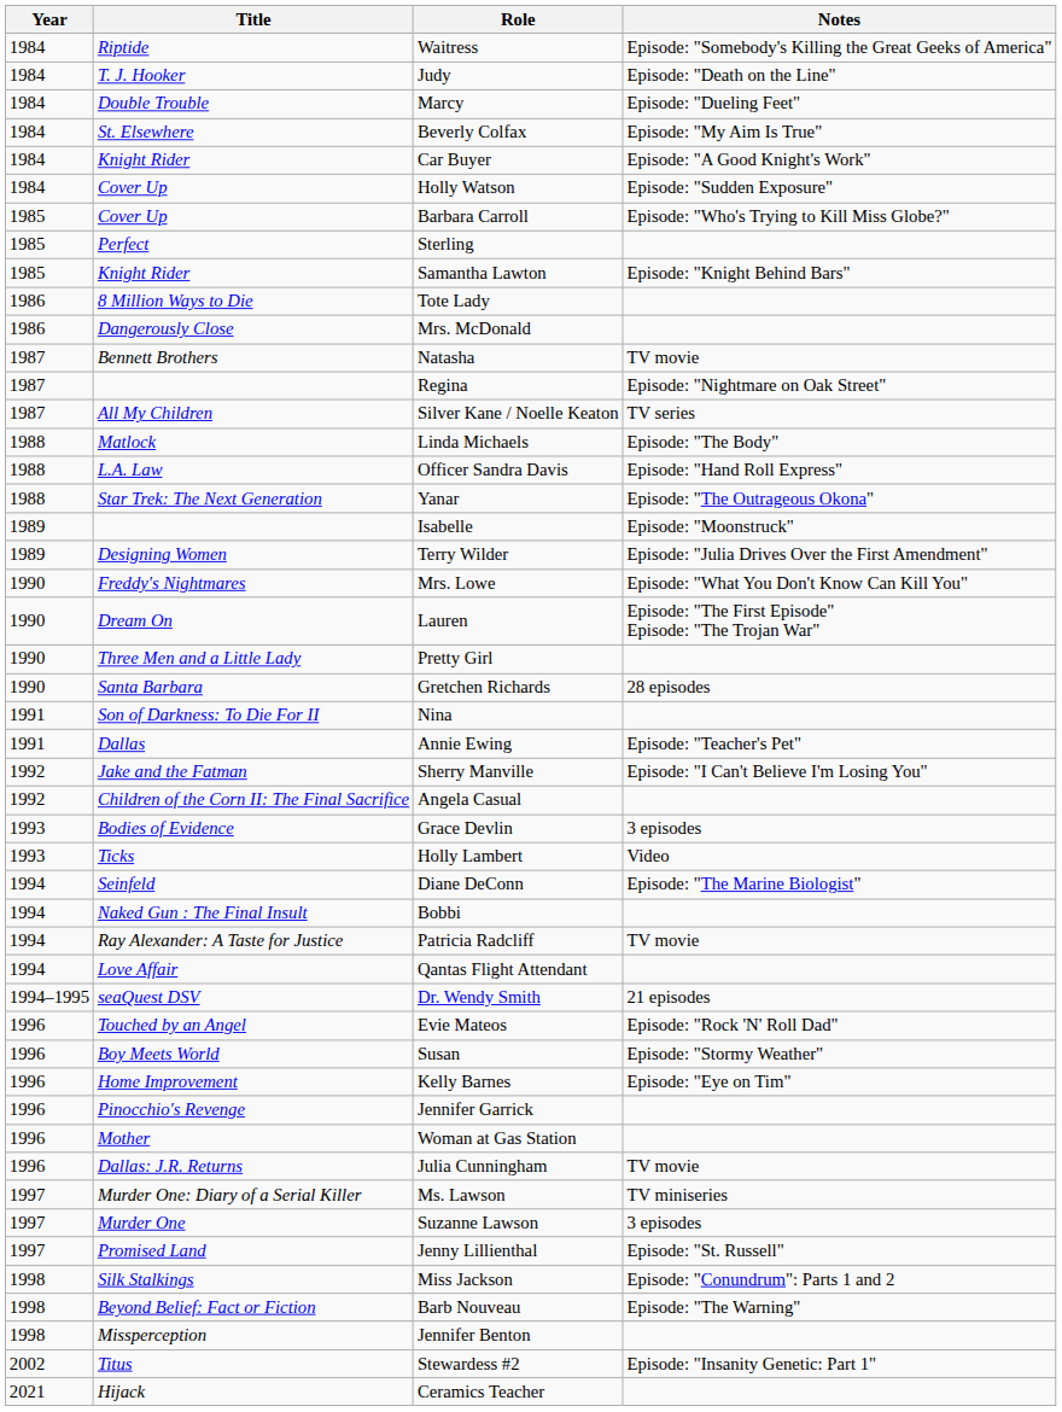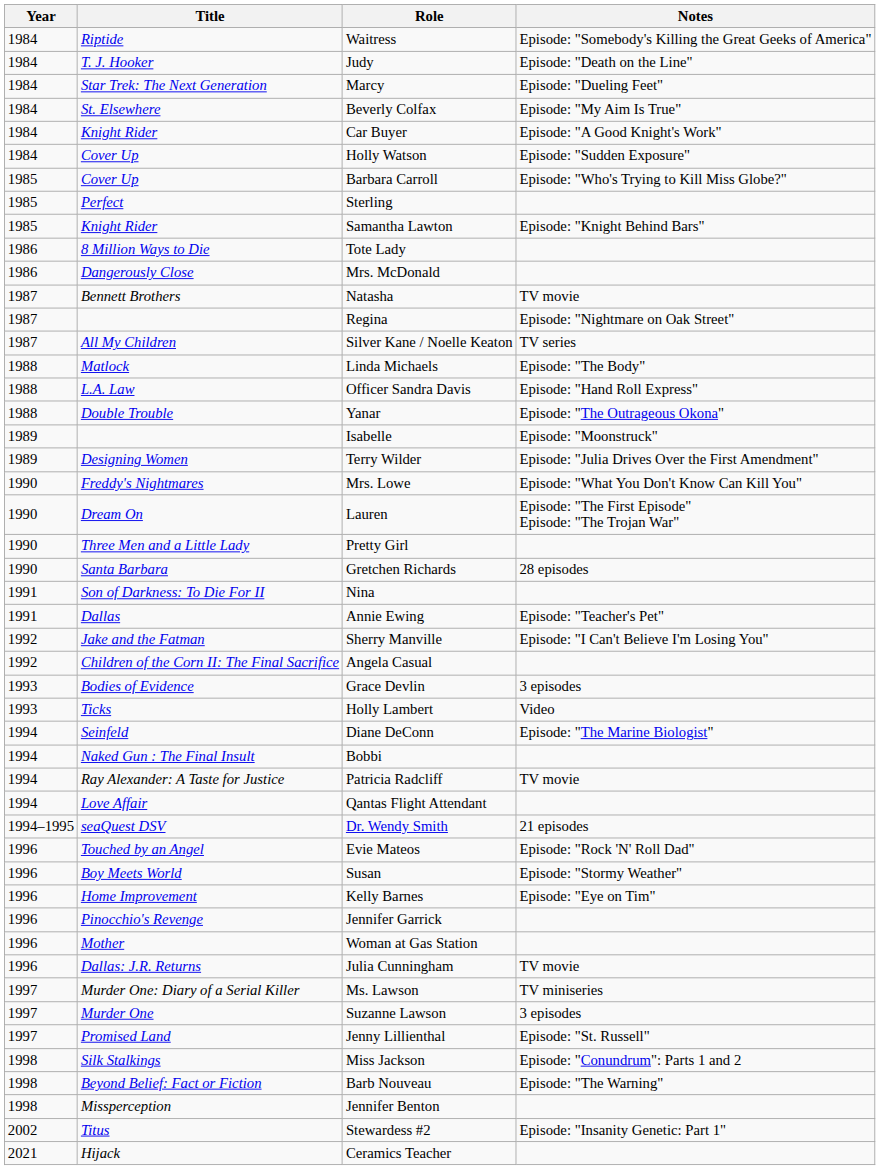Marcy | Title: Double Trouble -> Star Trek: The Next Generation
Yanar | Title: Star Trek: The Next Generation -> Double Trouble
